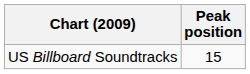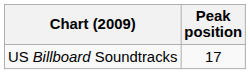US Billboard Soundtracks | Peak position: 15 -> 17
